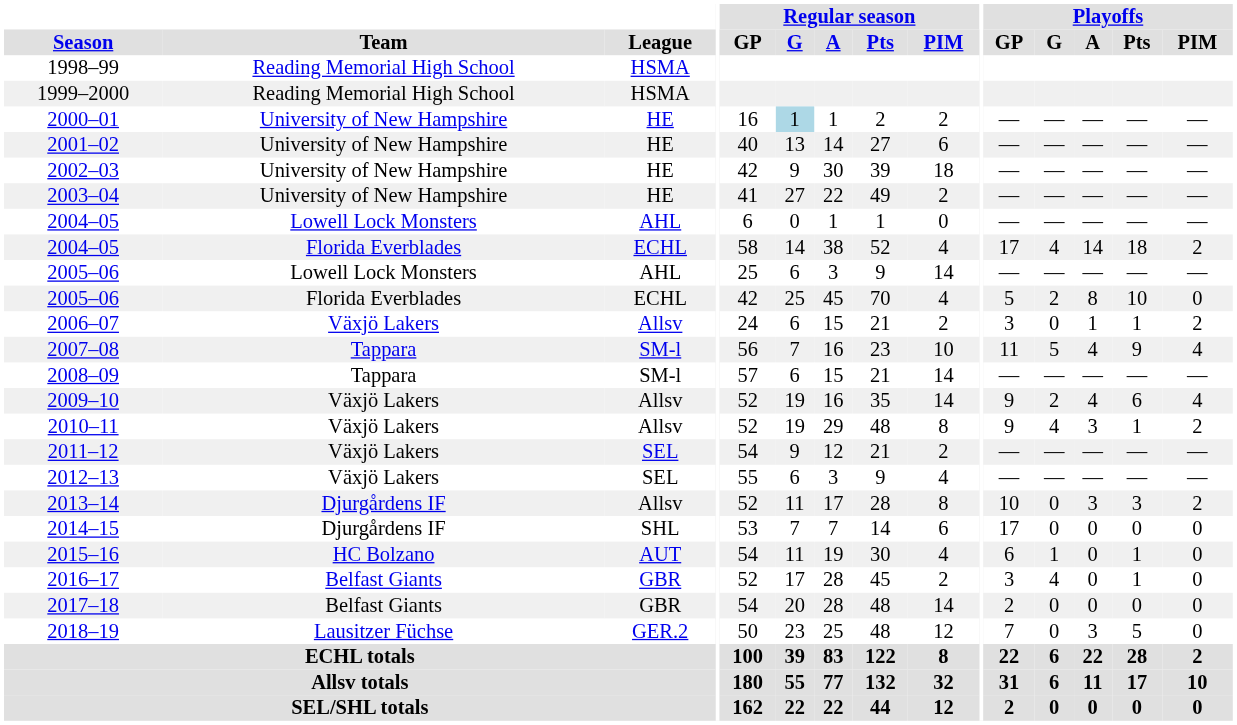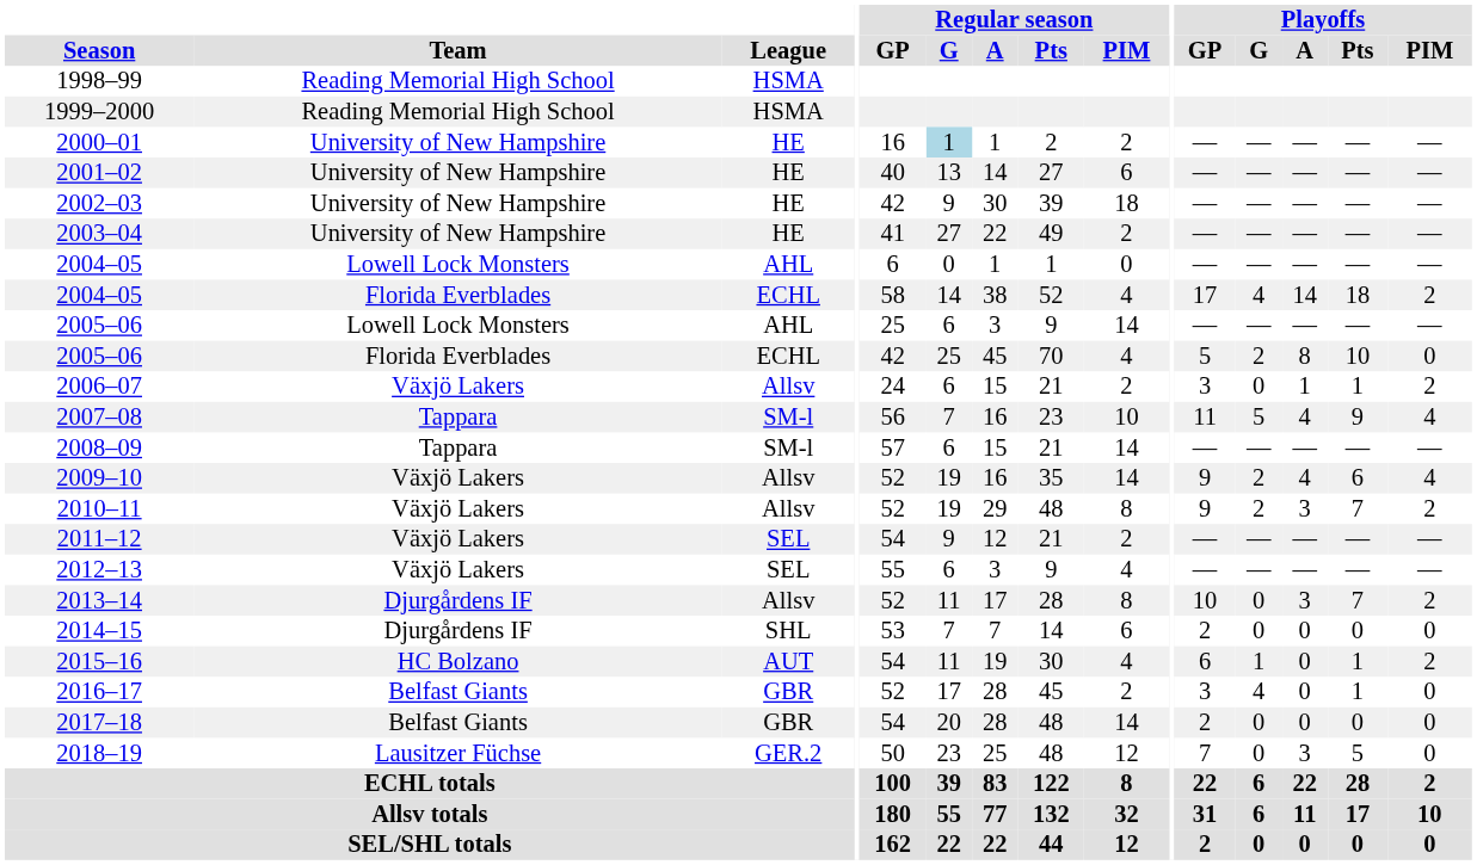2010–11 | Playoffs / G: 4 -> 2
2010–11 | Playoffs / Pts: 1 -> 7
2013–14 | Playoffs / Pts: 3 -> 7
2014–15 | Playoffs / GP: 17 -> 2
2015–16 | Playoffs / PIM: 0 -> 2
